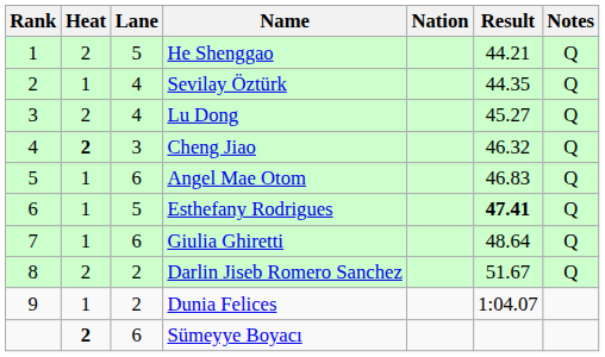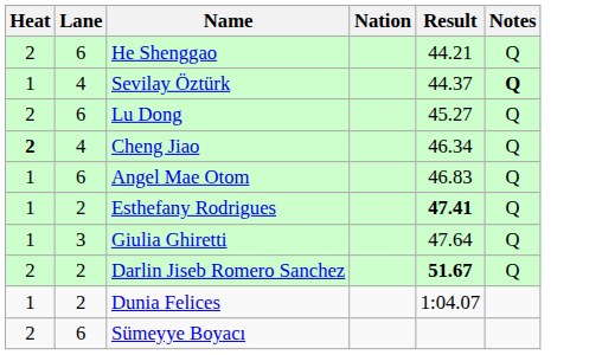- column: Rank | 1 | 2 | 3 | 4 | 5 | 6 | 7 | 8 | 9
He Shenggao | Lane: 5 -> 6
Sevilay Öztürk | Result: 44.35 -> 44.37
Sevilay Öztürk | Notes: normal -> bold
Lu Dong | Lane: 4 -> 6
Cheng Jiao | Lane: 3 -> 4
Cheng Jiao | Result: 46.32 -> 46.34
Esthefany Rodrigues | Lane: 5 -> 2
Giulia Ghiretti | Lane: 6 -> 3
Giulia Ghiretti | Result: 48.64 -> 47.64
Darlin Jiseb Romero Sanchez | Result: normal -> bold
Sümeyye Boyacı | Heat: bold -> normal
